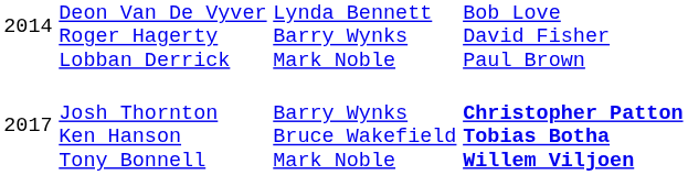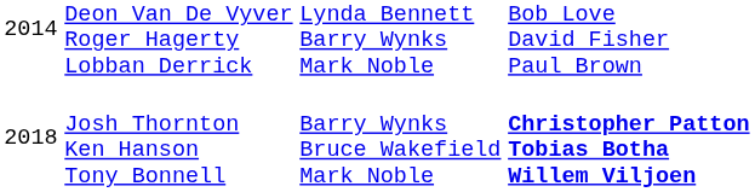Josh Thornton Ken Hanson Tony Bonnell | column 1: 2017 -> 2018
